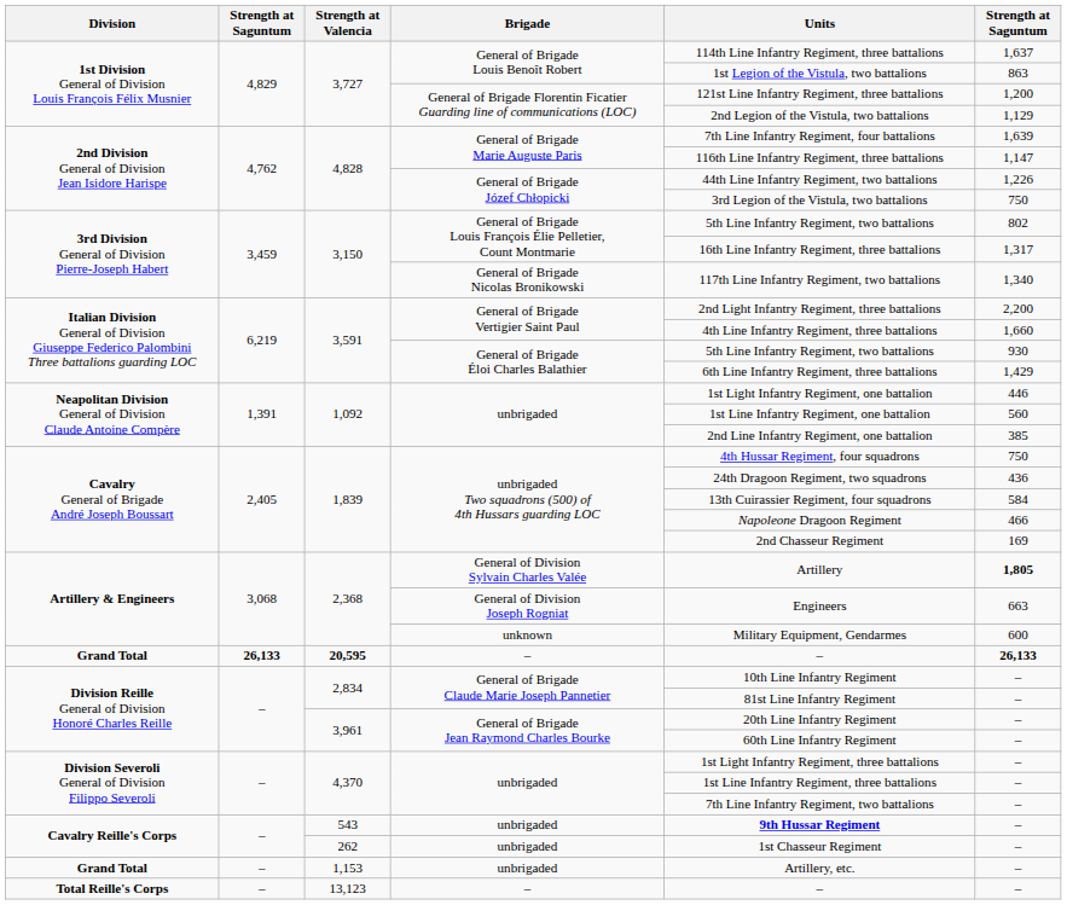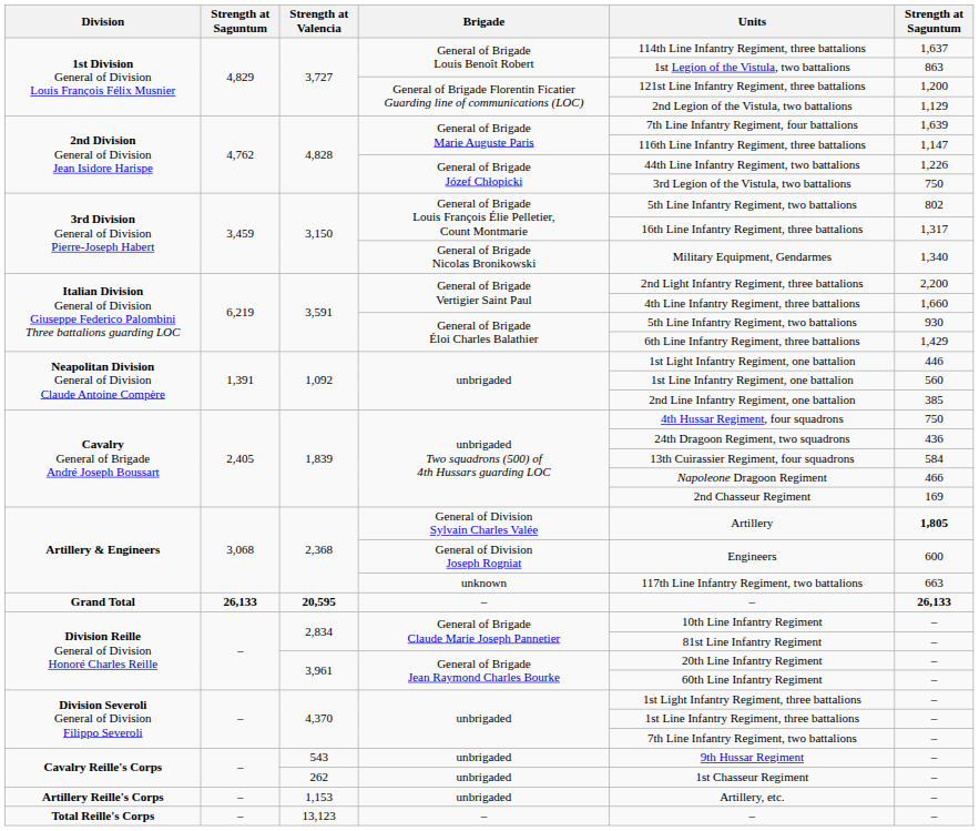General of Brigade Nicolas Bronikowski | Units: 117th Line Infantry Regiment, two battalions -> Military Equipment, Gendarmes
General of Division Joseph Rogniat | column 6: 663 -> 600
unknown | Units: Military Equipment, Gendarmes -> 117th Line Infantry Regiment, two battalions
unknown | column 6: 600 -> 663
543 / unbrigaded | Units: bold -> normal
1,153 / unbrigaded | Division: Grand Total -> Artillery Reille's Corps
